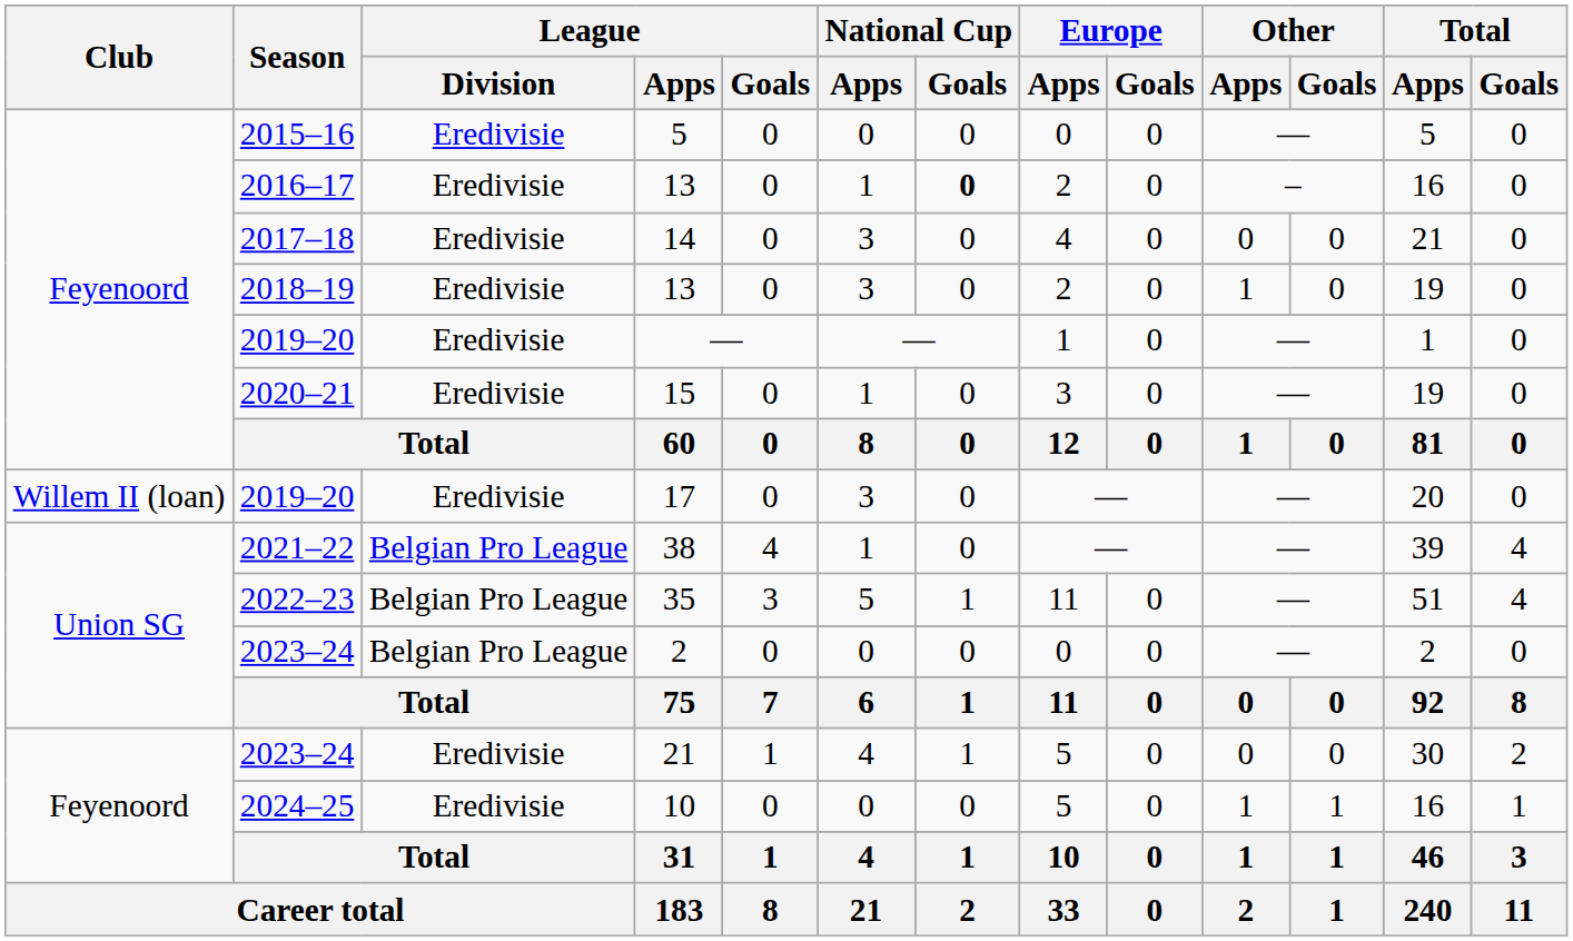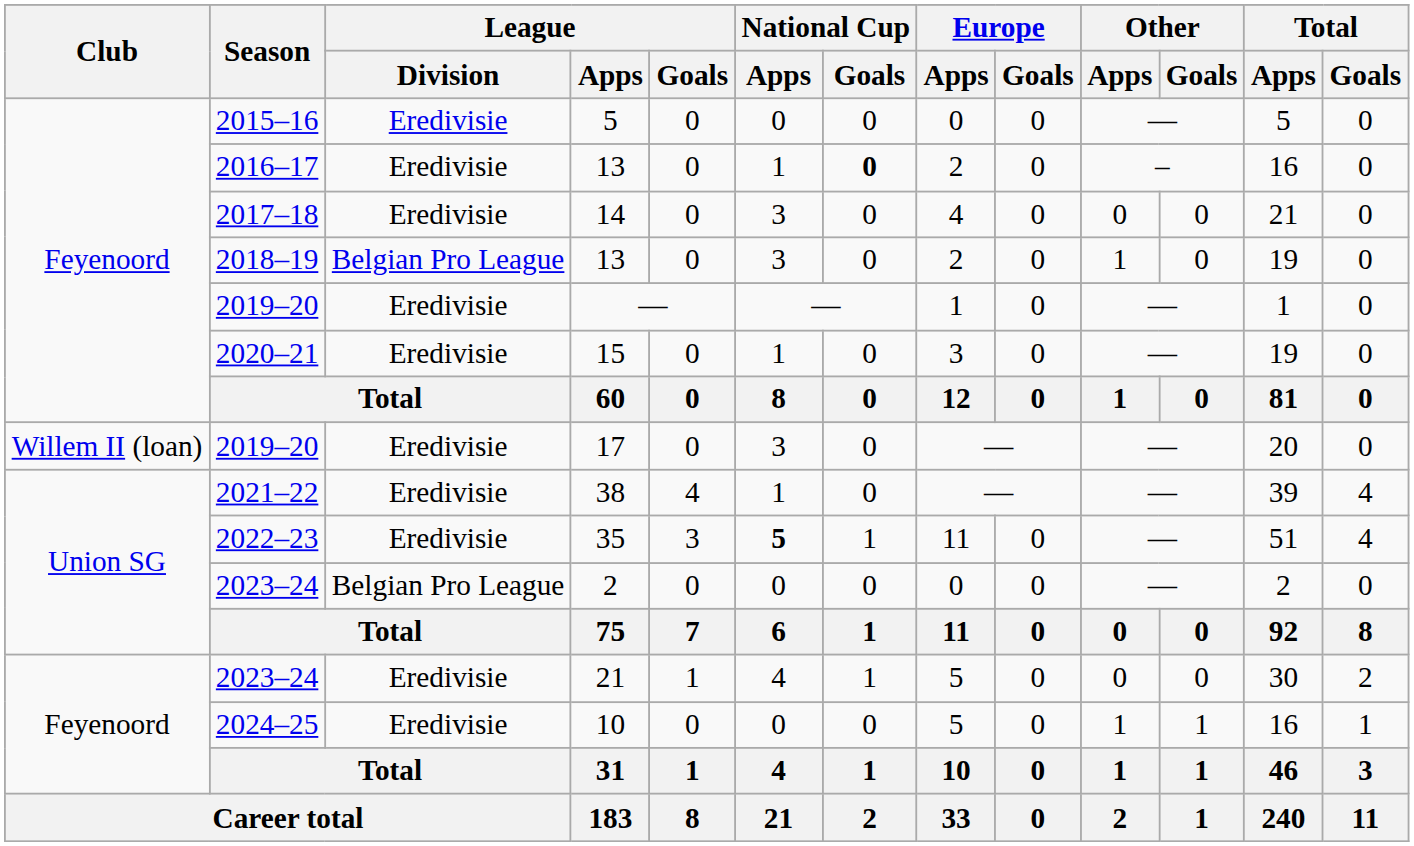2018–19 / 13 | League / Division: Eredivisie -> Belgian Pro League
38 | League / Division: Belgian Pro League -> Eredivisie
35 | League / Division: Belgian Pro League -> Eredivisie
35 | National Cup / Apps: normal -> bold
